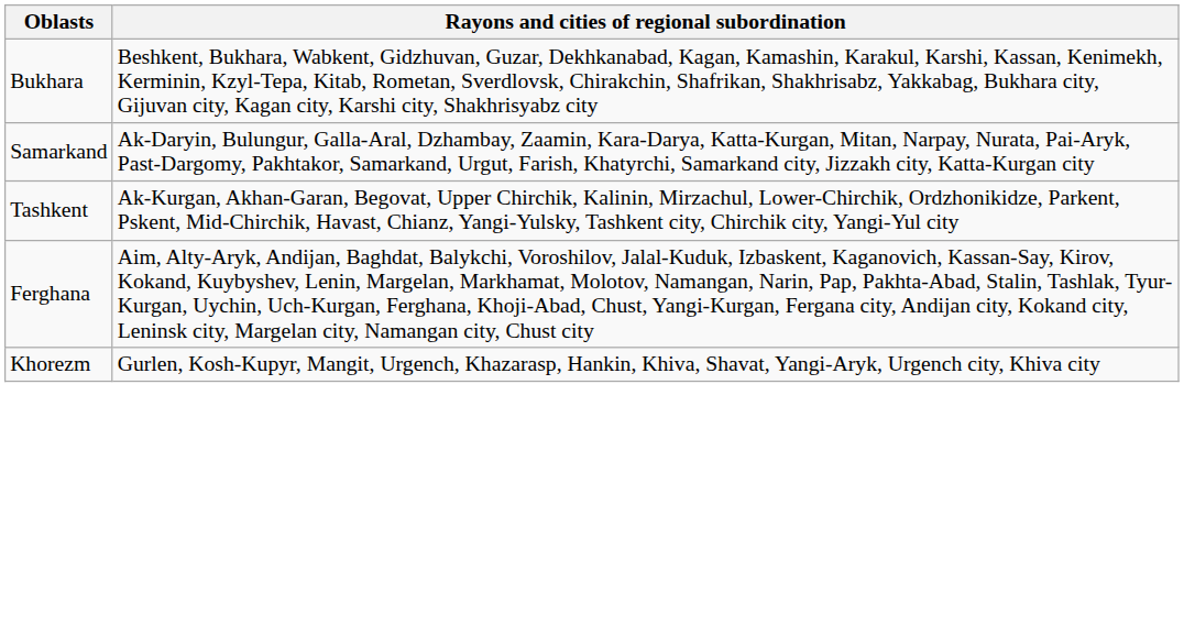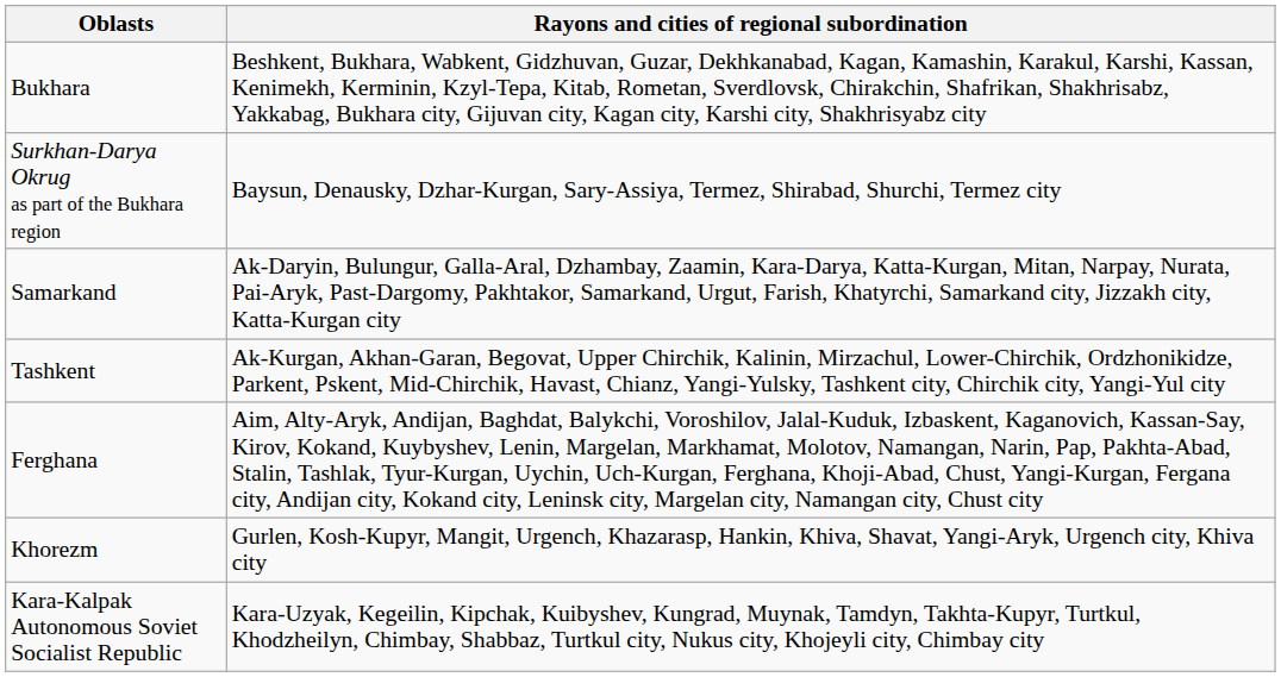+ row: Surkhan-Darya Okrug as part of the Bukhara region | Baysun, Denausky, Dzhar-Kurgan, Sary-Assiya, Termez, Shirabad, Shurchi, Termez city
+ row: Kara-Kalpak Autonomous Soviet Socialist Republic | Kara-Uzyak, Kegeilin, Kipchak, Kuibyshev, Kungrad, Muynak, Tamdyn, Takhta-Kupyr, Turtkul, Khodzheilyn, Chimbay, Shabbaz, Turtkul city, Nukus city, Khojeyli city, Chimbay city
